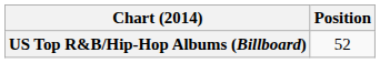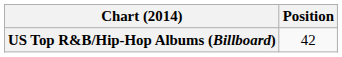US Top R&B/Hip-Hop Albums (Billboard) | Position: 52 -> 42
